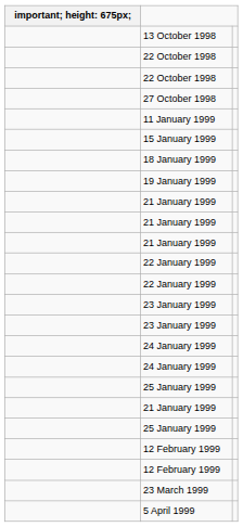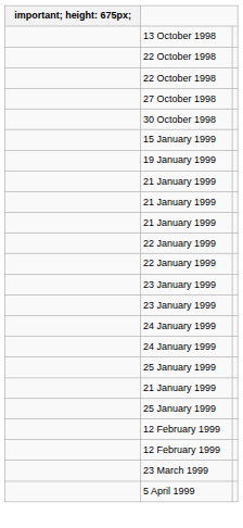+ row: 30 October 1998
- row: 11 January 1999
- row: 18 January 1999
